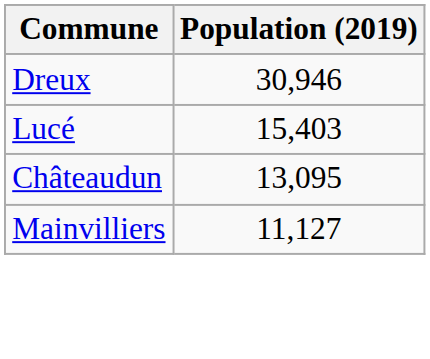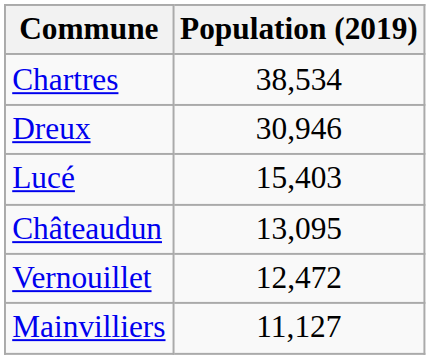+ row: Chartres | 38,534
+ row: Vernouillet | 12,472
